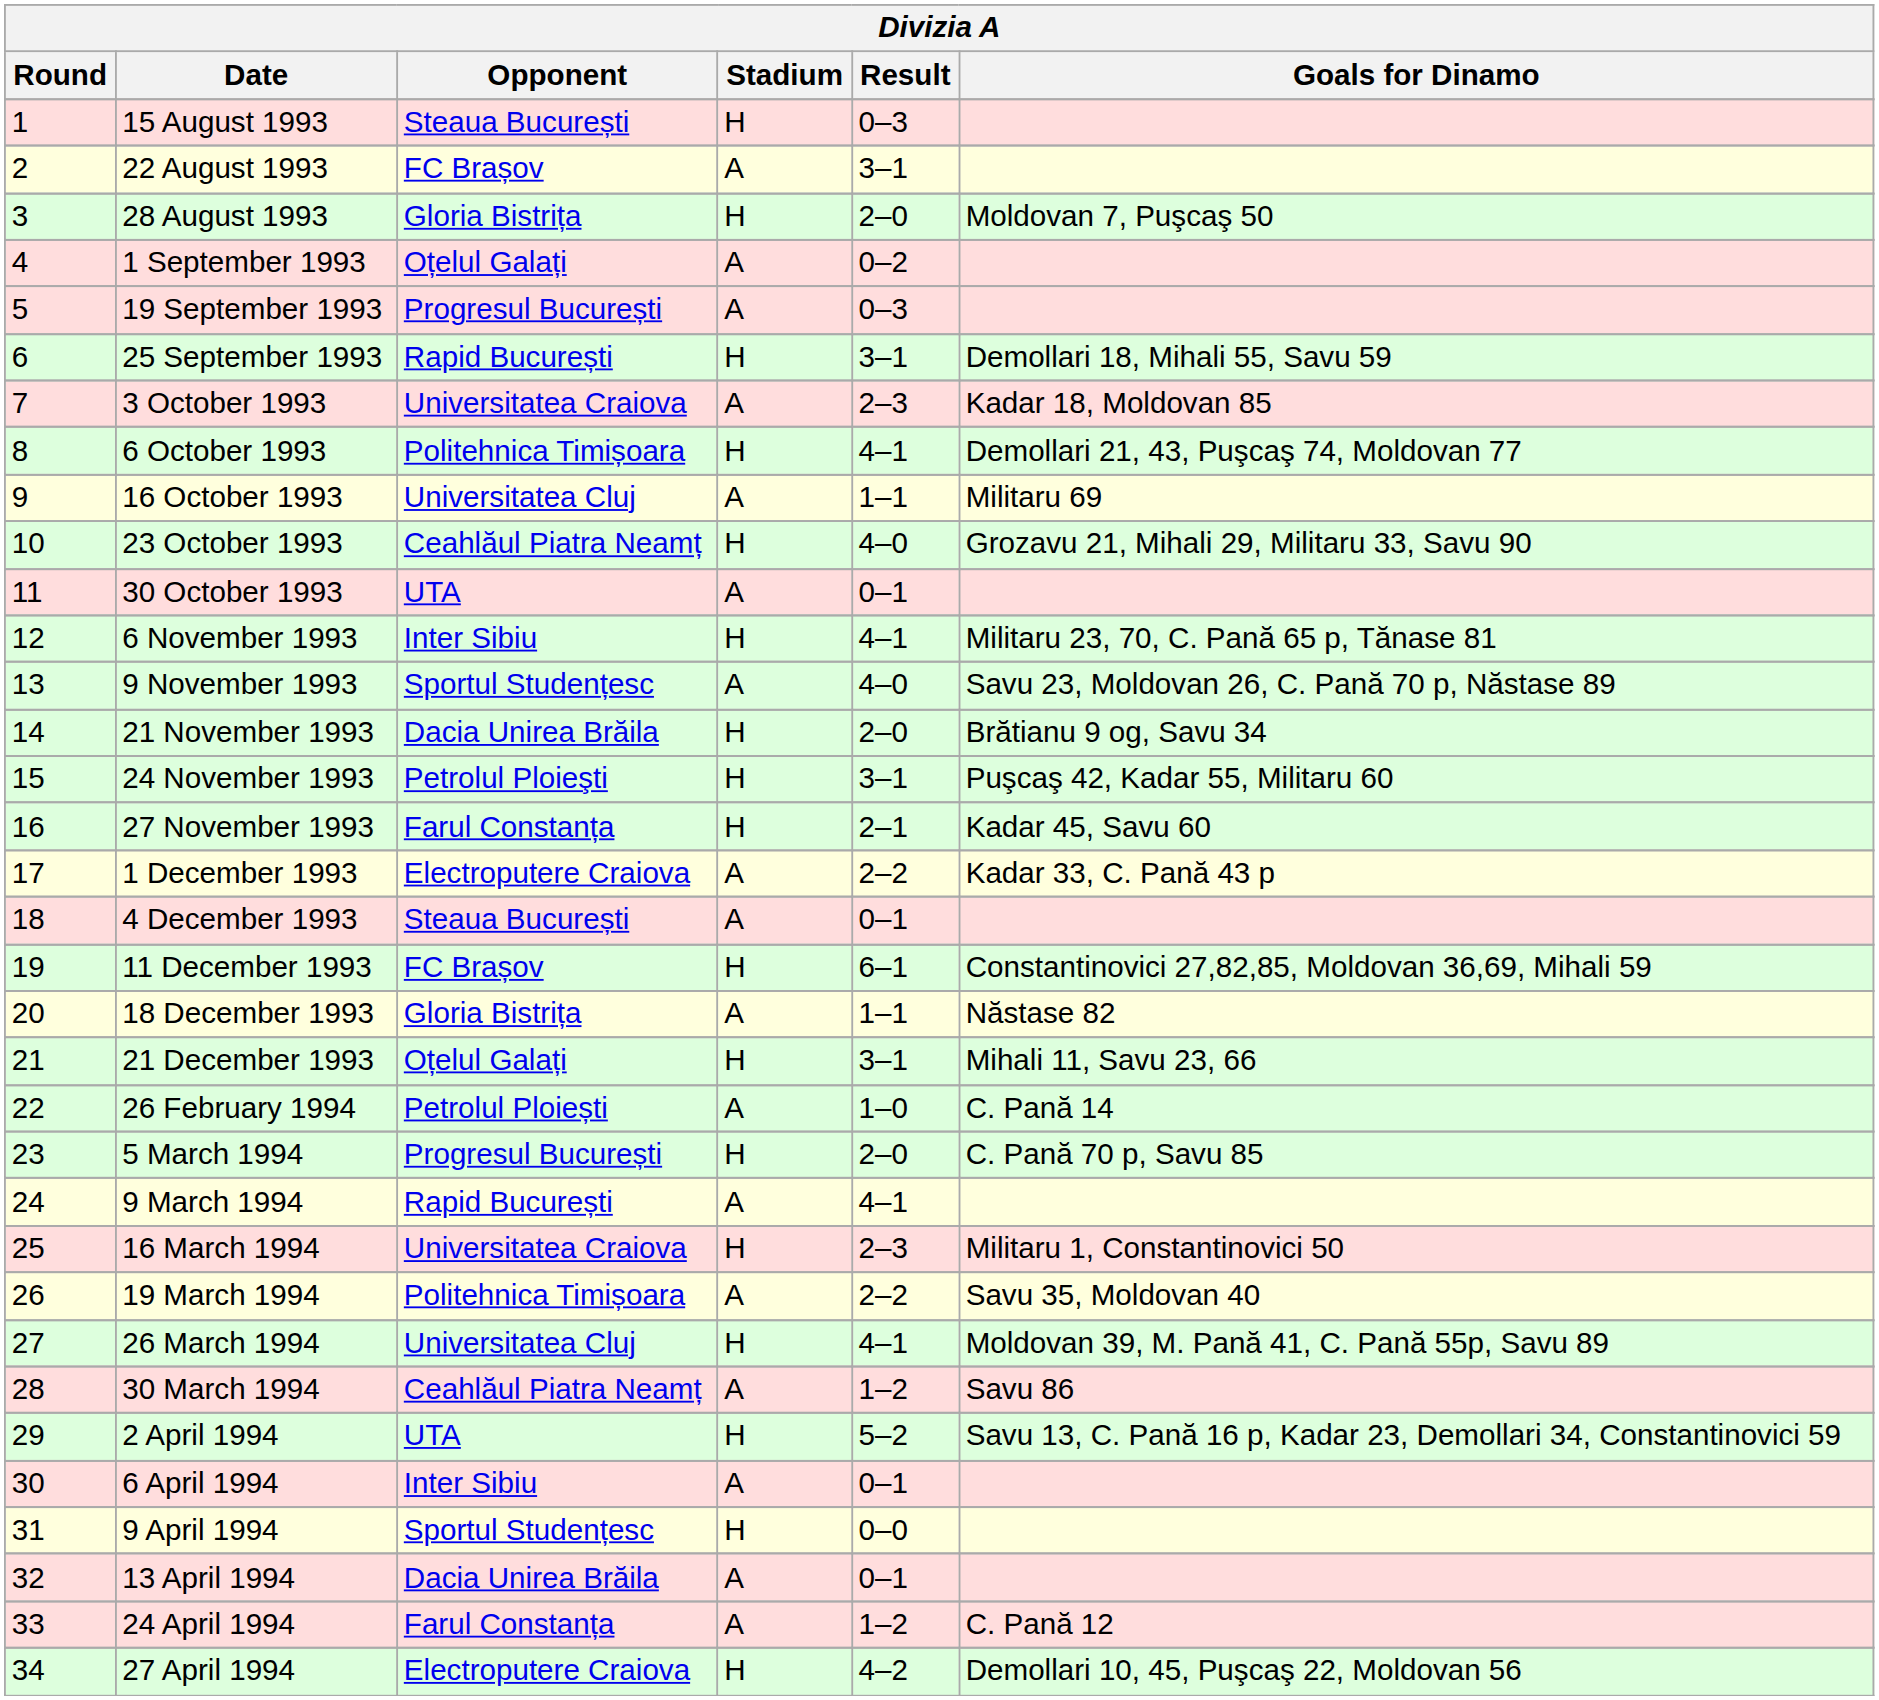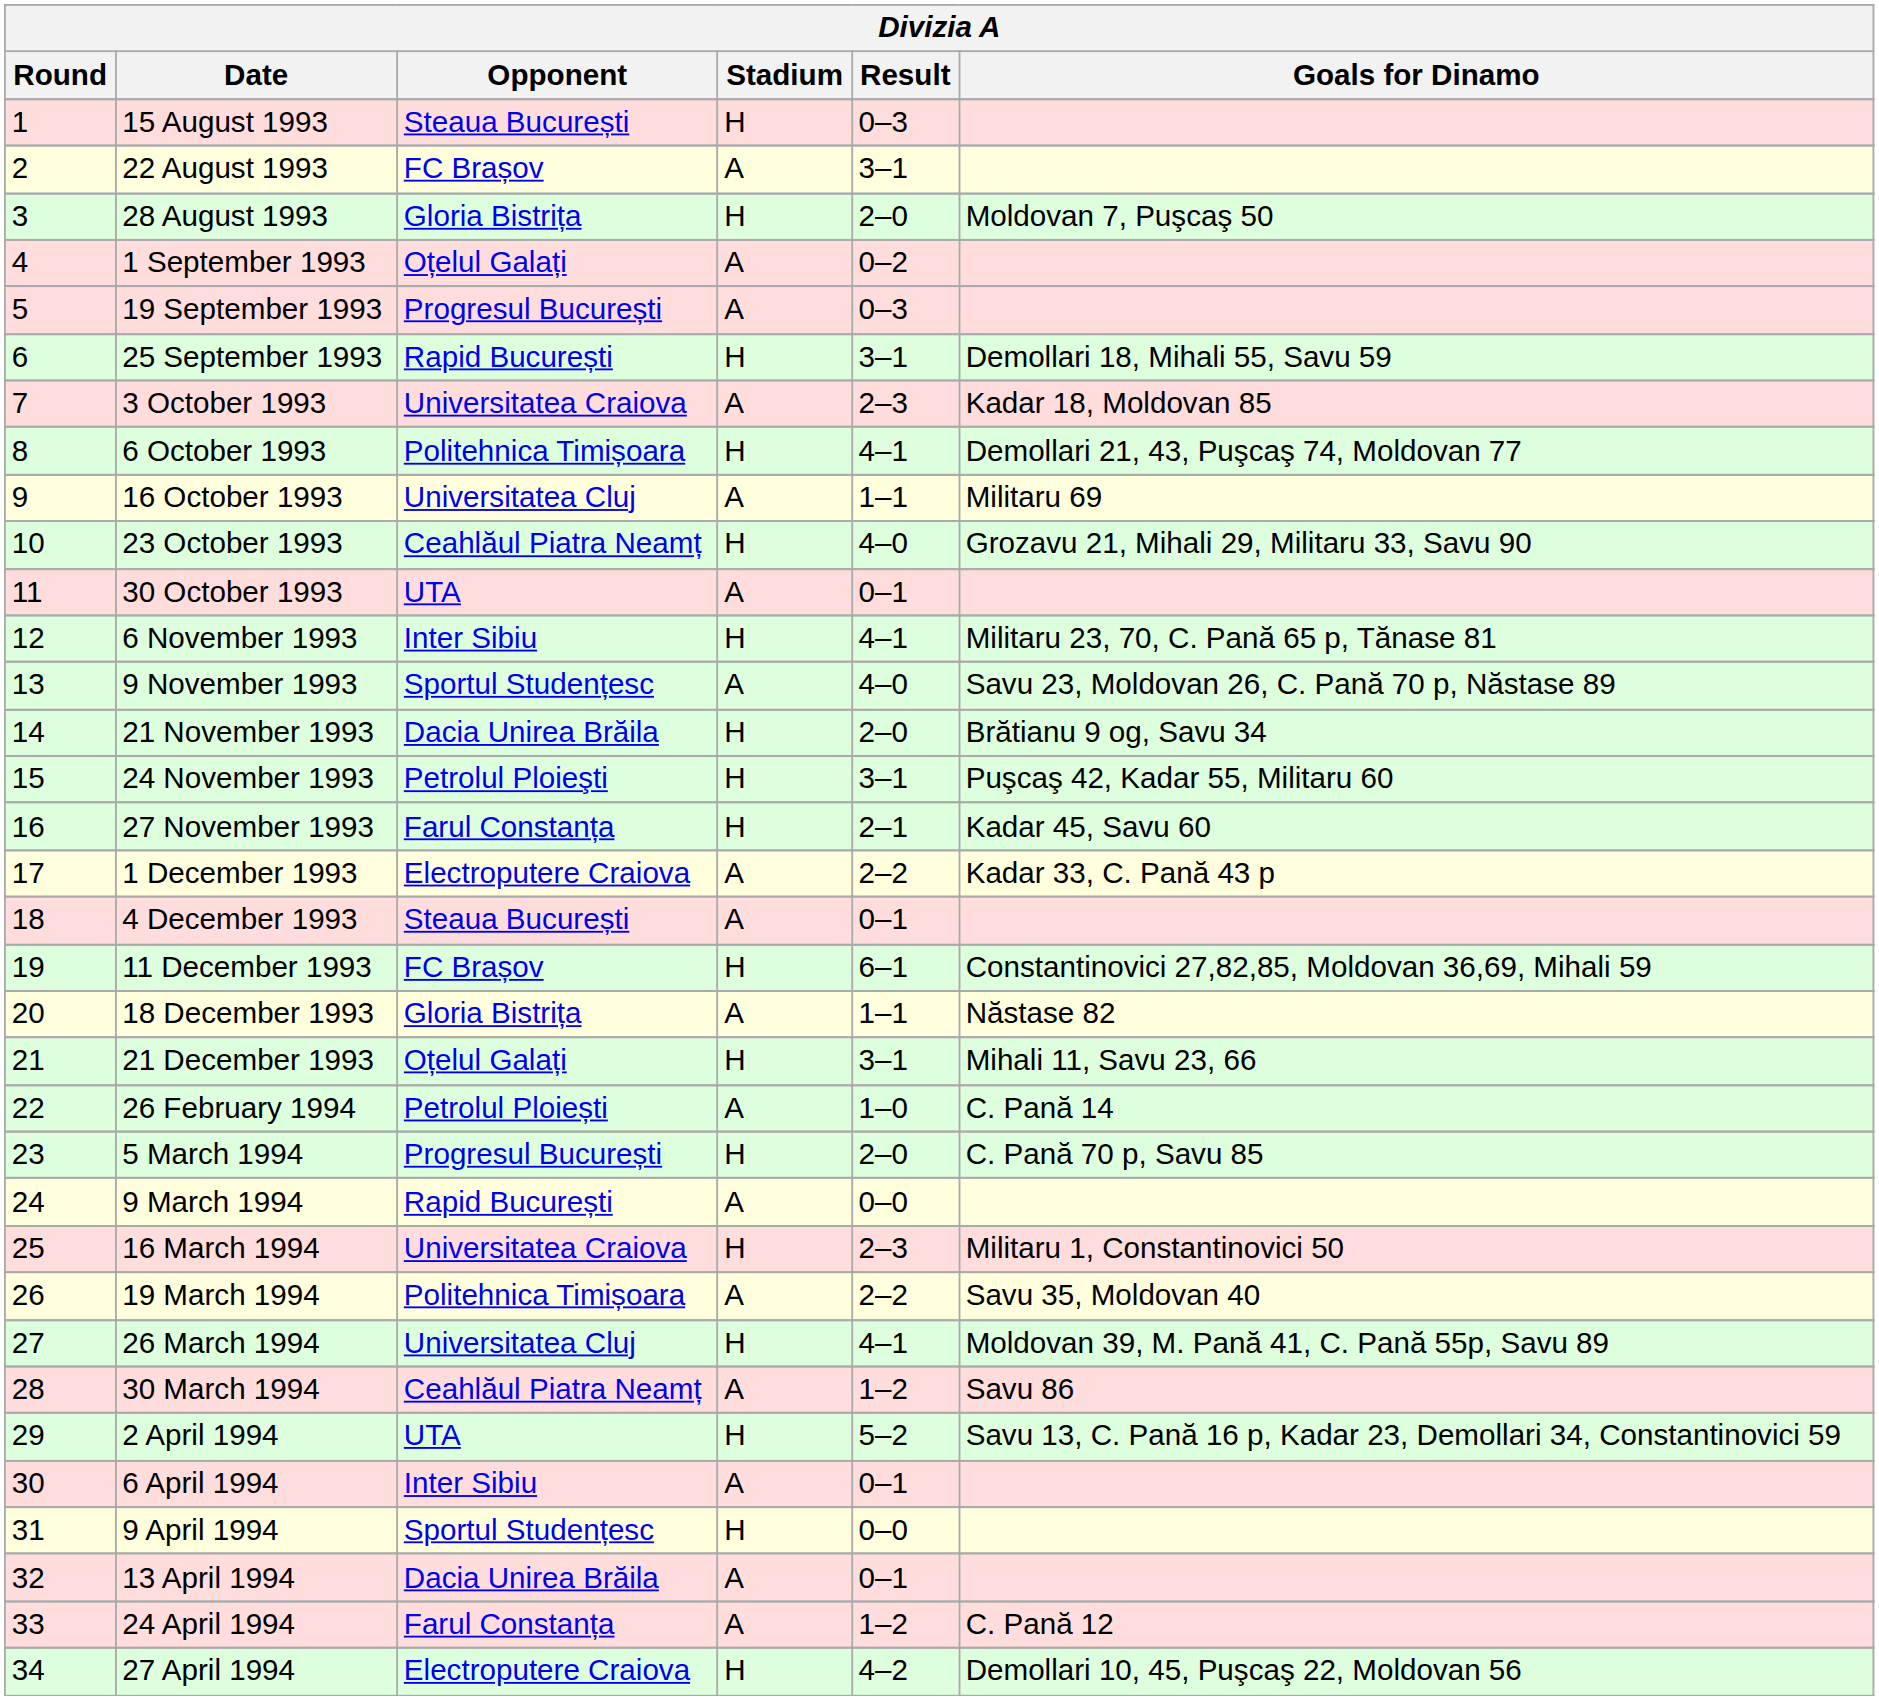9 March 1994 | Result: 4–1 -> 0–0
